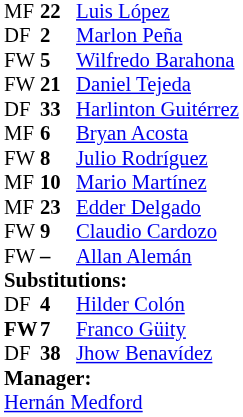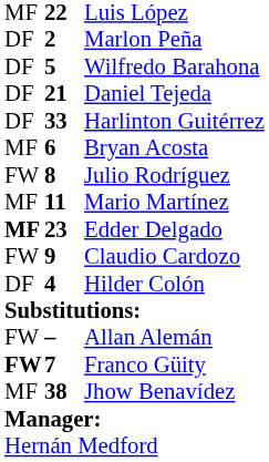Wilfredo Barahona | column 1: FW -> DF
Daniel Tejeda | column 1: FW -> DF
Mario Martínez | column 2: 10 -> 11
Edder Delgado | column 1: normal -> bold
rows swapped: Allan Alemán <-> Hilder Colón
Jhow Benavídez | column 1: DF -> MF
